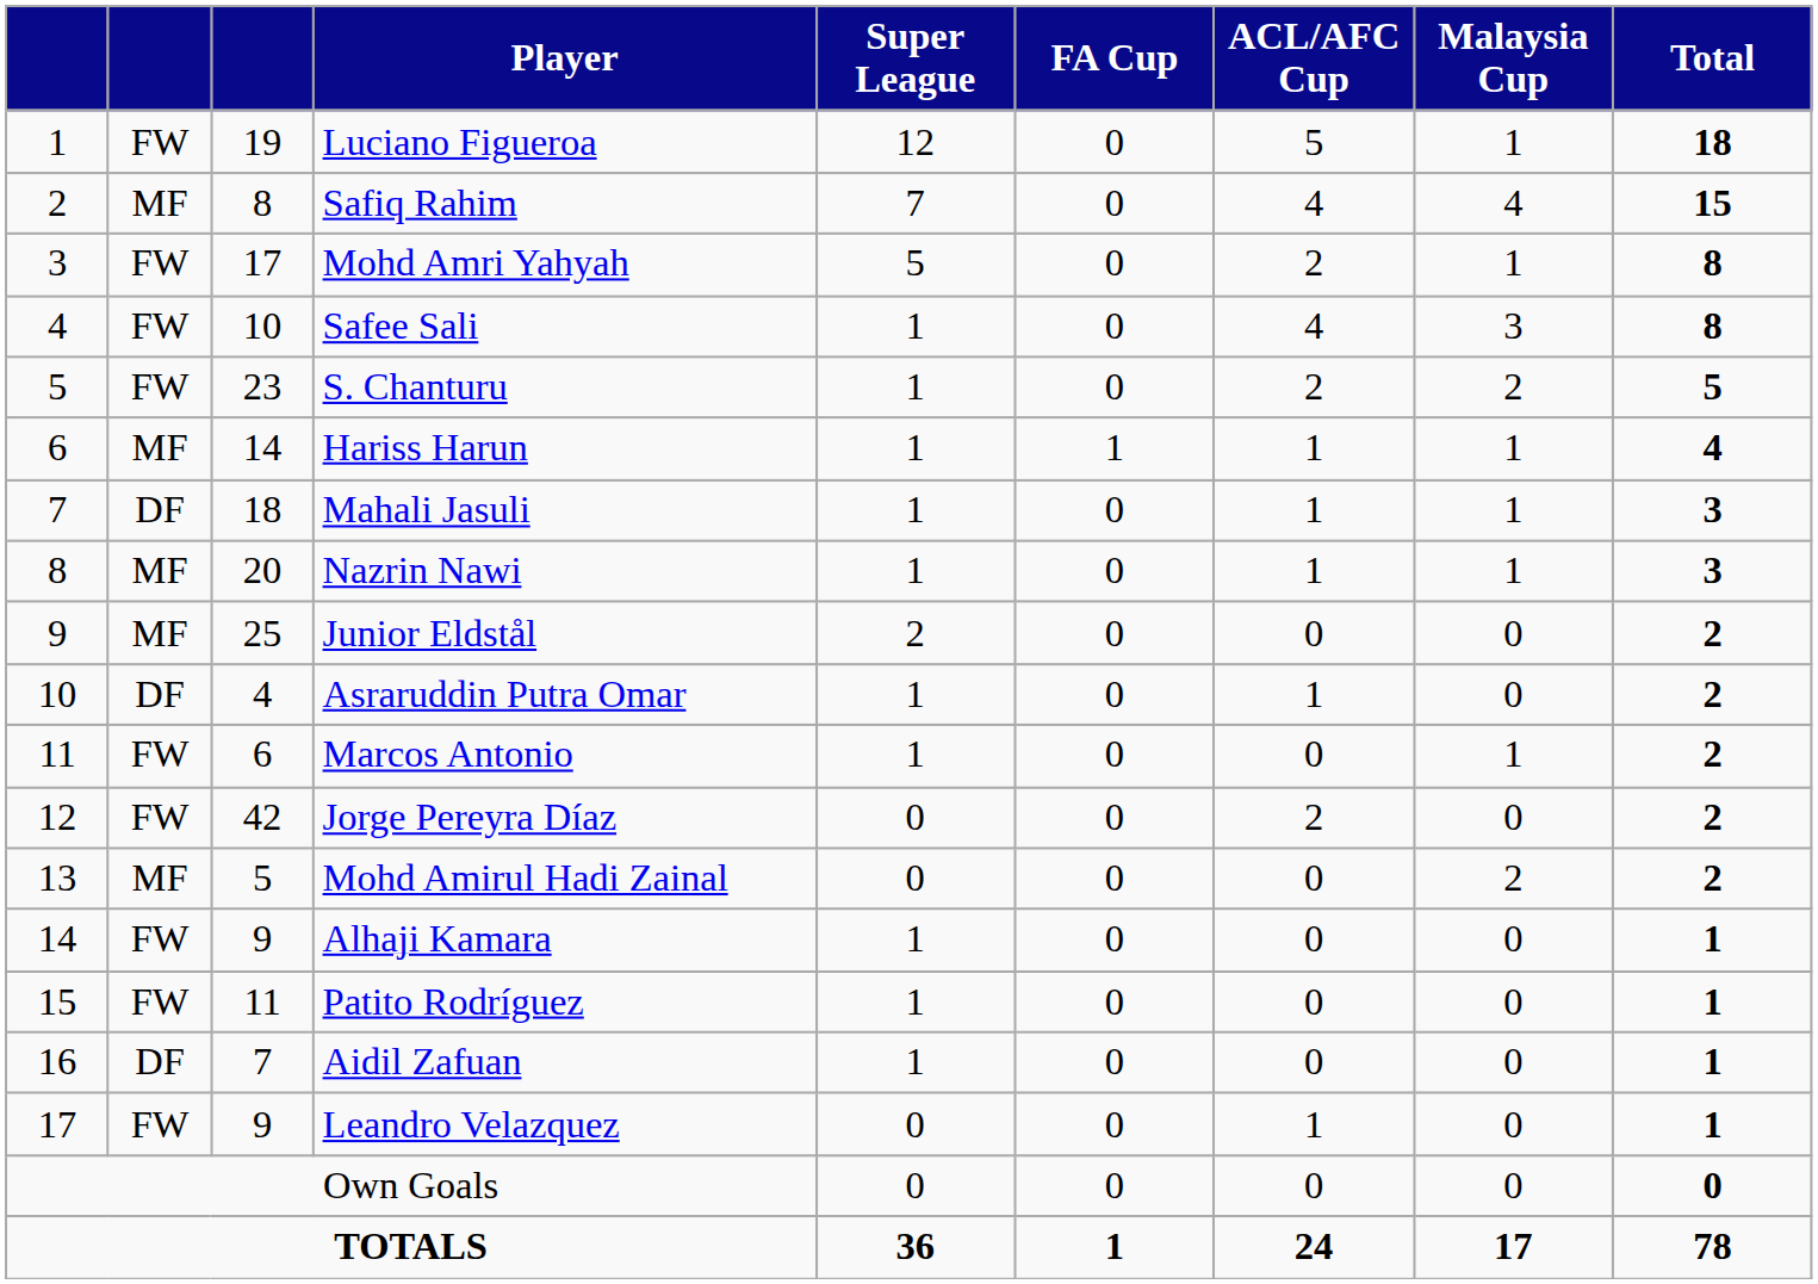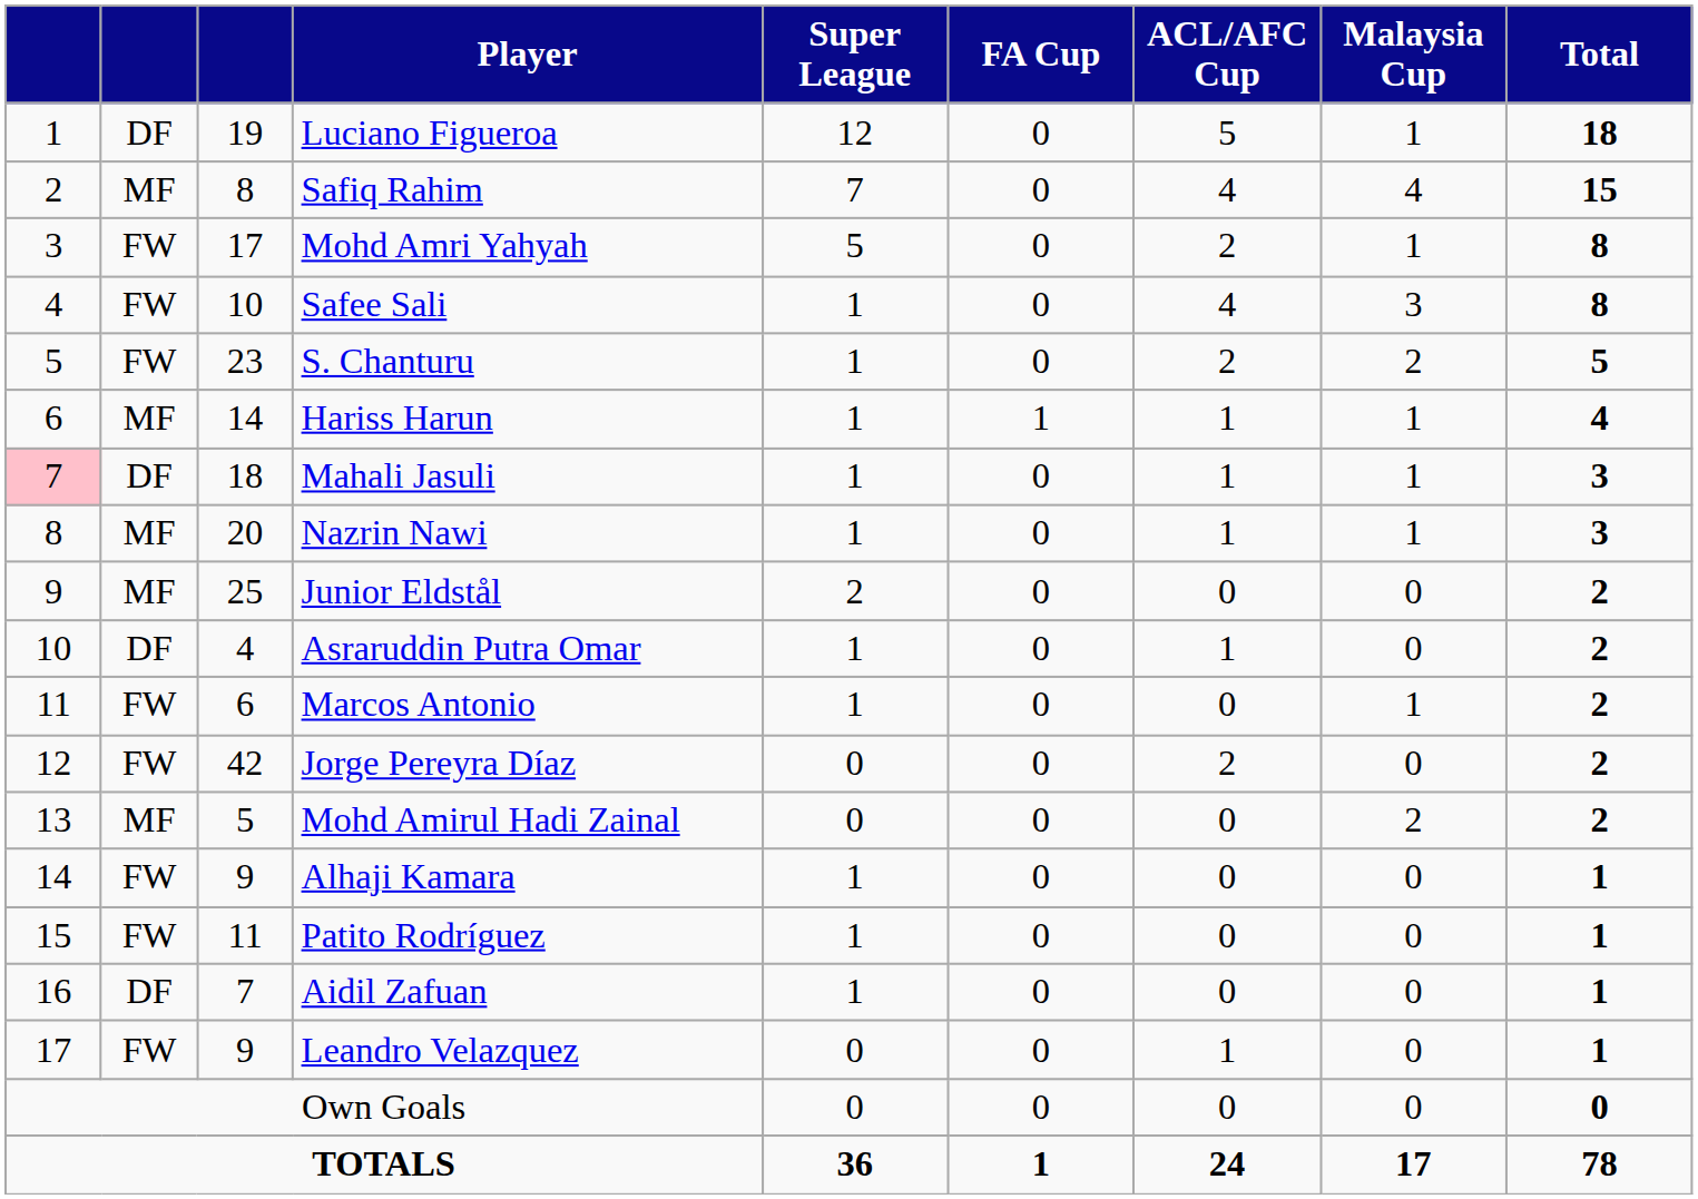Luciano Figueroa | column 2: FW -> DF
Mahali Jasuli | column 1: no background -> pink background
